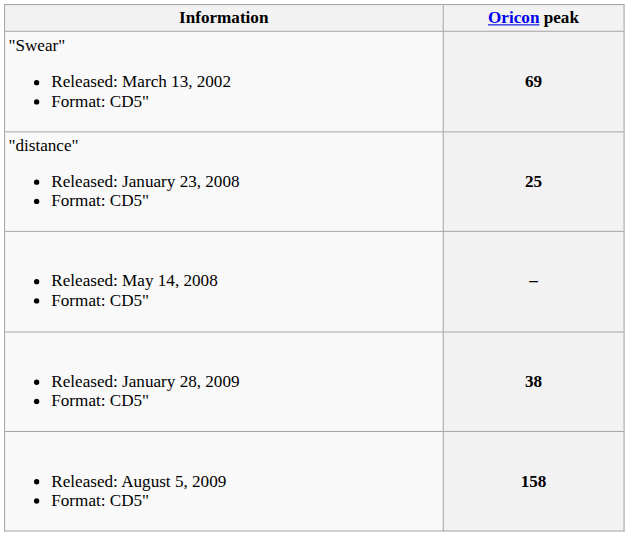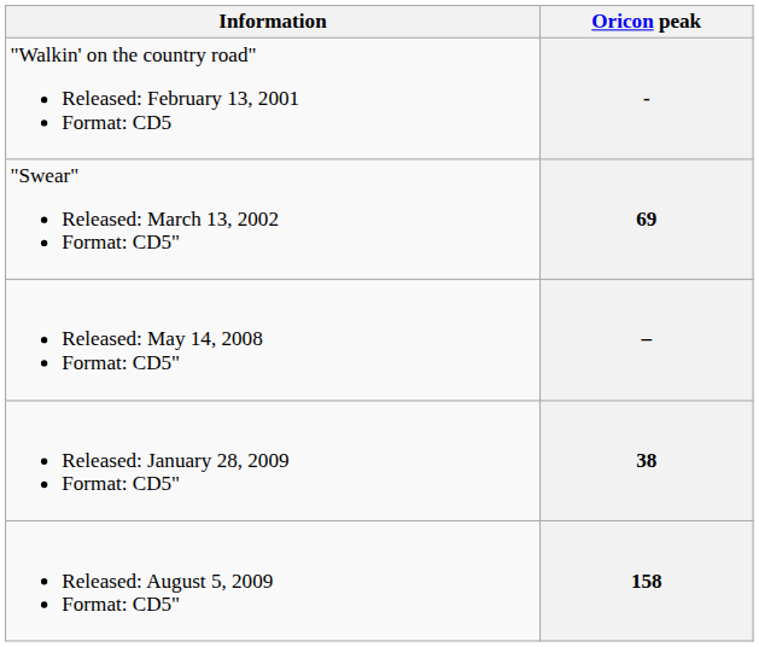+ row: "Walkin' on the country road" Released: February 13, 2001 Format: CD5 | -
- row: "distance" Released: January 23, 2008 Format: CD5" | 25
